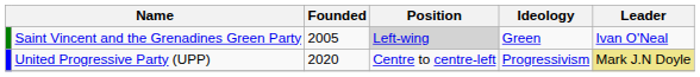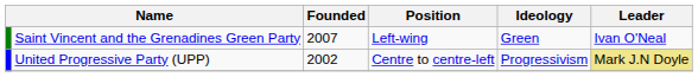Saint Vincent and the Grenadines Green Party | Founded: 2005 -> 2007
Saint Vincent and the Grenadines Green Party | Position: lightgrey background -> no background
United Progressive Party (UPP) | Founded: 2020 -> 2002
